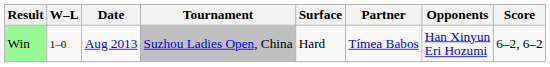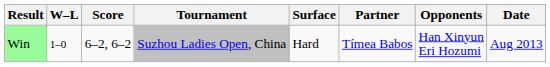columns swapped: Date <-> Score
